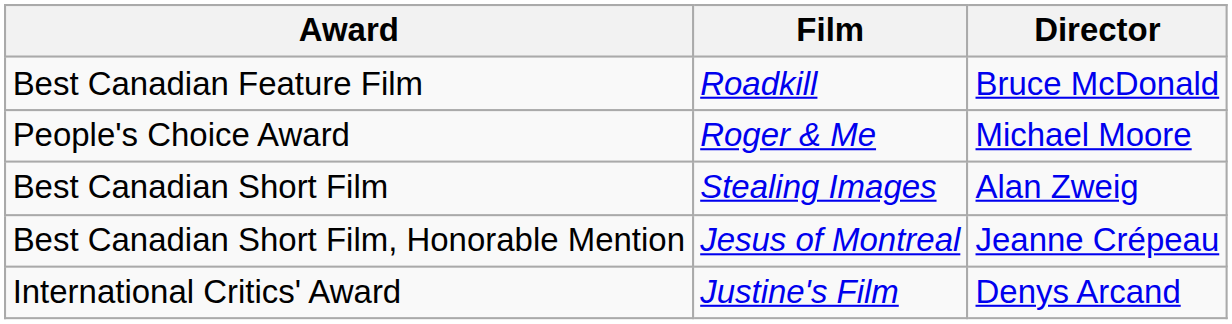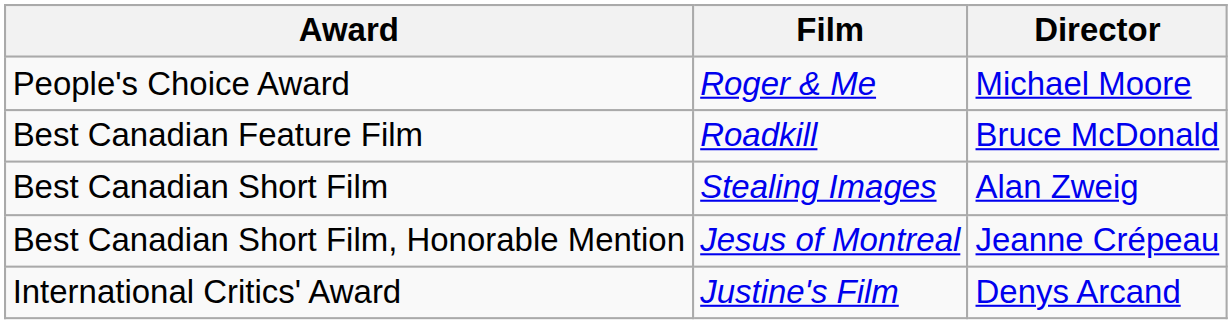rows swapped: People's Choice Award <-> Best Canadian Feature Film
